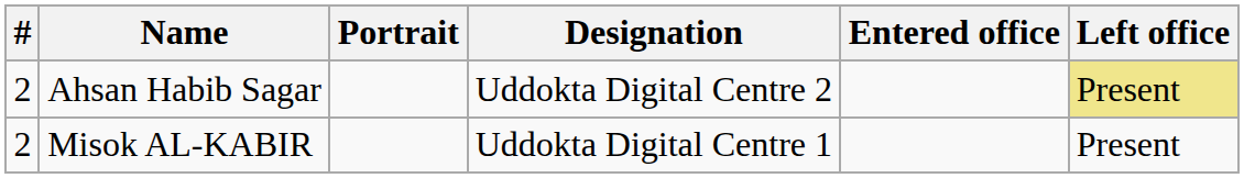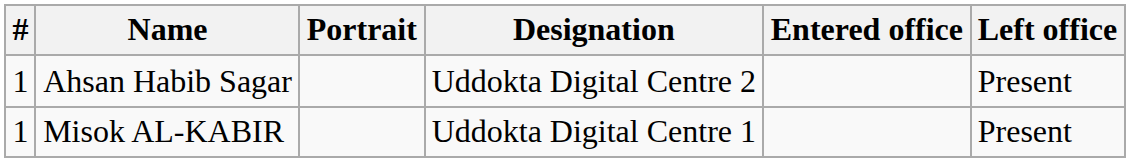Ahsan Habib Sagar | #: 2 -> 1
Ahsan Habib Sagar | Left office: khaki background -> no background
Misok AL-KABIR | #: 2 -> 1
